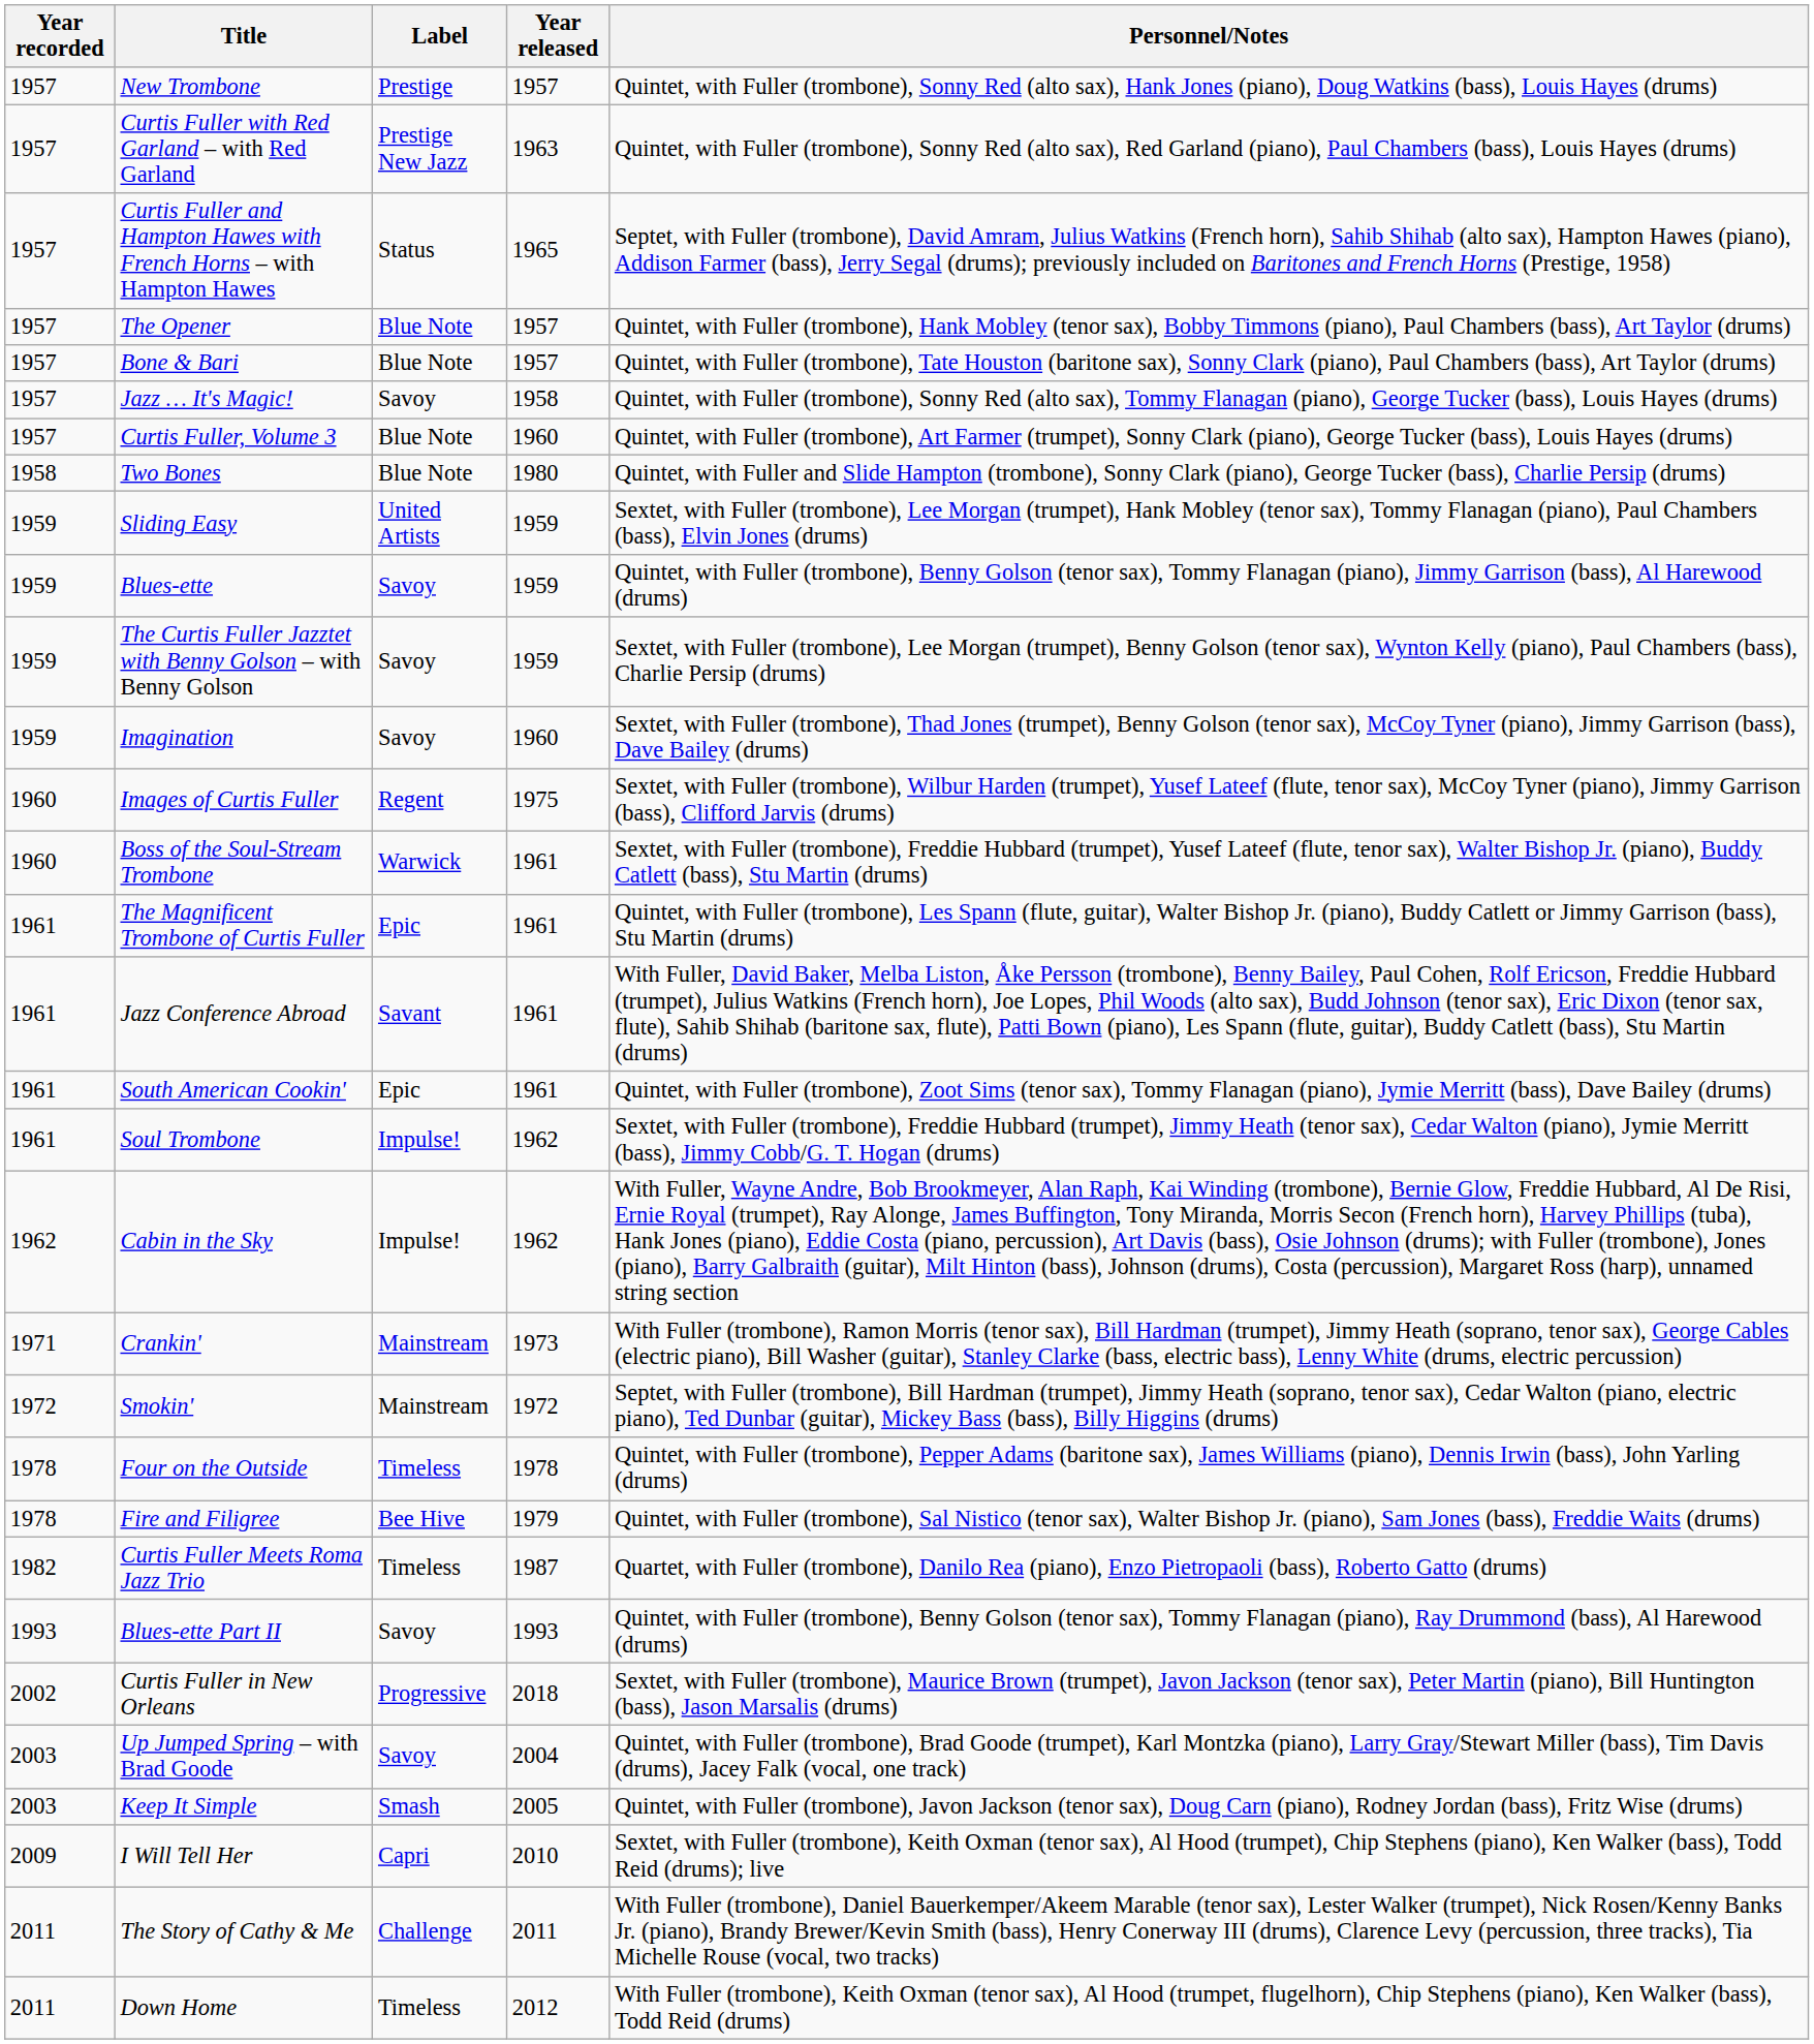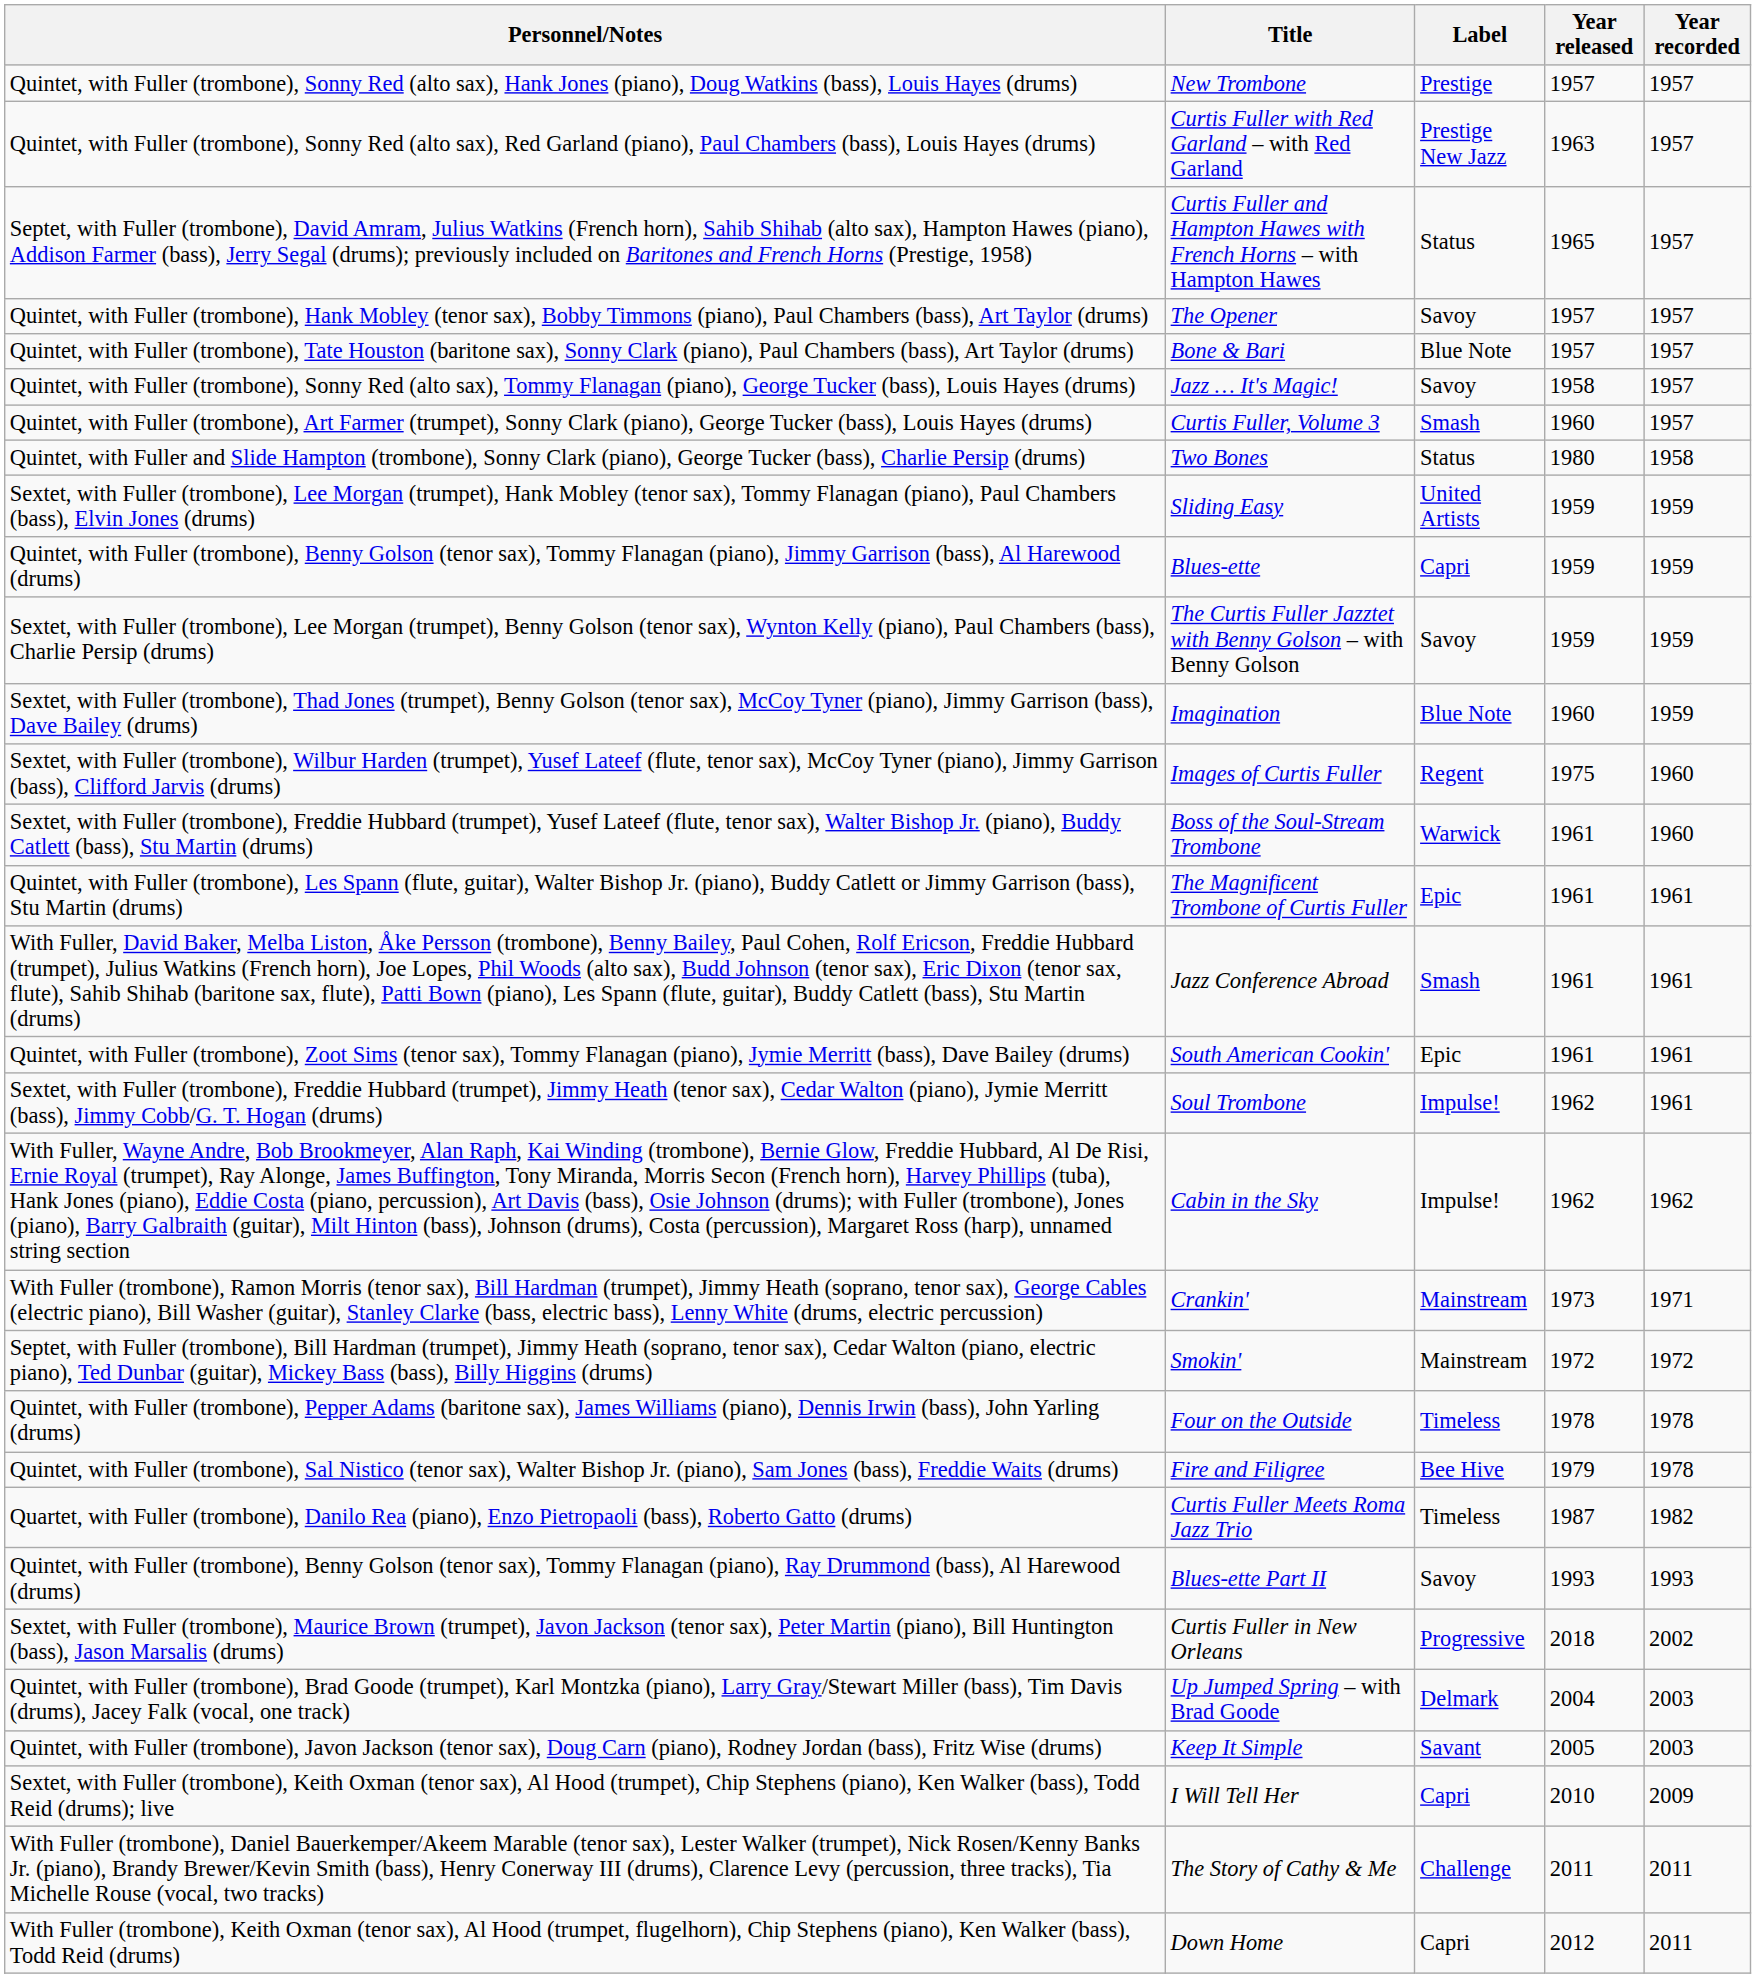columns swapped: Year recorded <-> Personnel/Notes
The Opener | Label: Blue Note -> Savoy
Curtis Fuller, Volume 3 | Label: Blue Note -> Smash
Two Bones | Label: Blue Note -> Status
Blues-ette | Label: Savoy -> Capri
Imagination | Label: Savoy -> Blue Note
Jazz Conference Abroad | Label: Savant -> Smash
Up Jumped Spring – with Brad Goode | Label: Savoy -> Delmark
Keep It Simple | Label: Smash -> Savant
Down Home | Label: Timeless -> Capri
